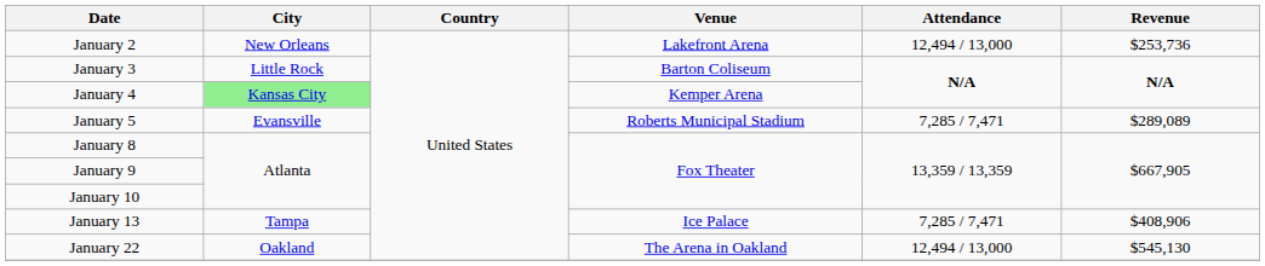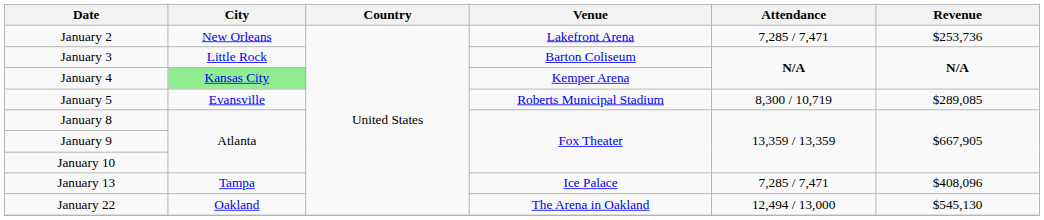January 2 | Attendance: 12,494 / 13,000 -> 7,285 / 7,471
January 5 | Attendance: 7,285 / 7,471 -> 8,300 / 10,719
January 5 | Revenue: $289,089 -> $289,085
January 13 | Revenue: $408,906 -> $408,096
